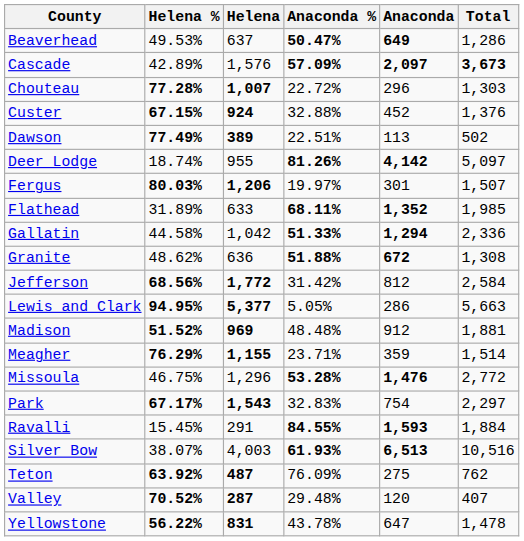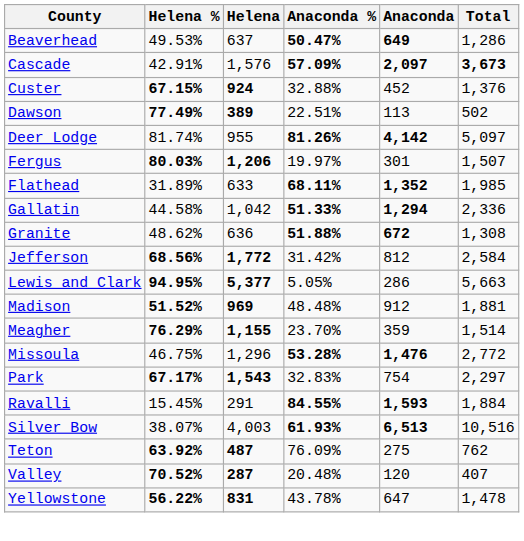Cascade | Helena %: 42.89% -> 42.91%
- row: Chouteau | 77.28% | 1,007 | 22.72% | 296 | 1,303
Deer Lodge | Helena %: 18.74% -> 81.74%
Meagher | Anaconda %: 23.71% -> 23.70%
Valley | Anaconda %: 29.48% -> 20.48%
